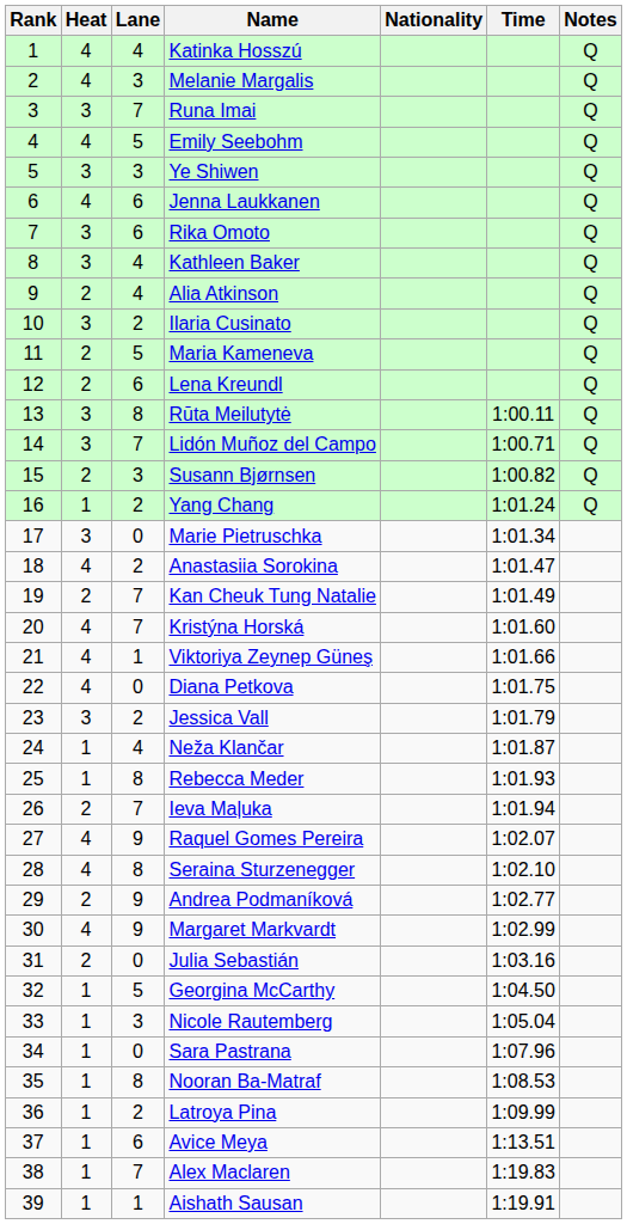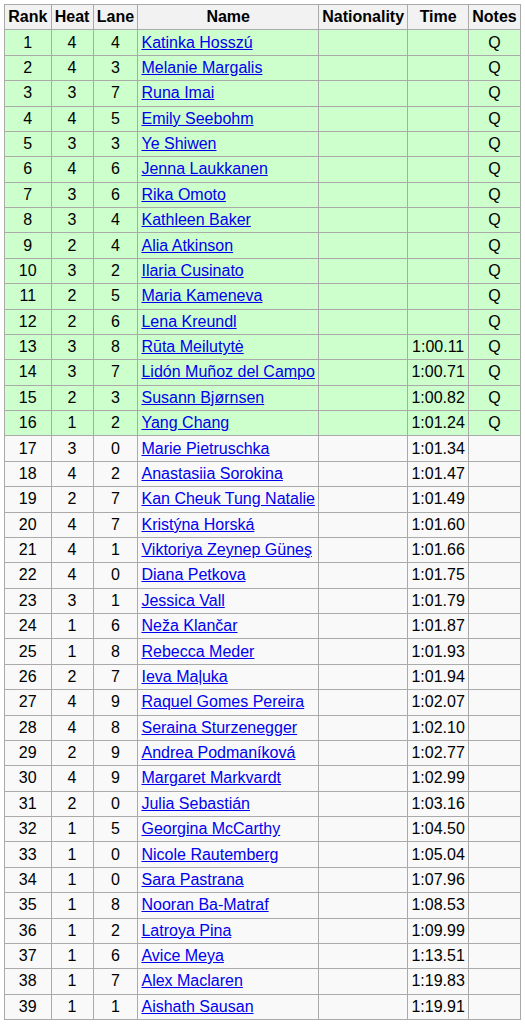Jessica Vall | Lane: 2 -> 1
Neža Klančar | Lane: 4 -> 6
Nicole Rautemberg | Lane: 3 -> 0
